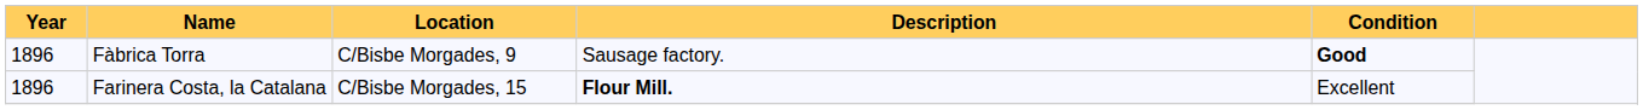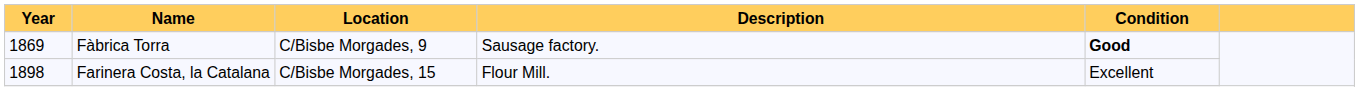Fàbrica Torra | Year: 1896 -> 1869
Farinera Costa, la Catalana | Year: 1896 -> 1898
Farinera Costa, la Catalana | Description: bold -> normal
